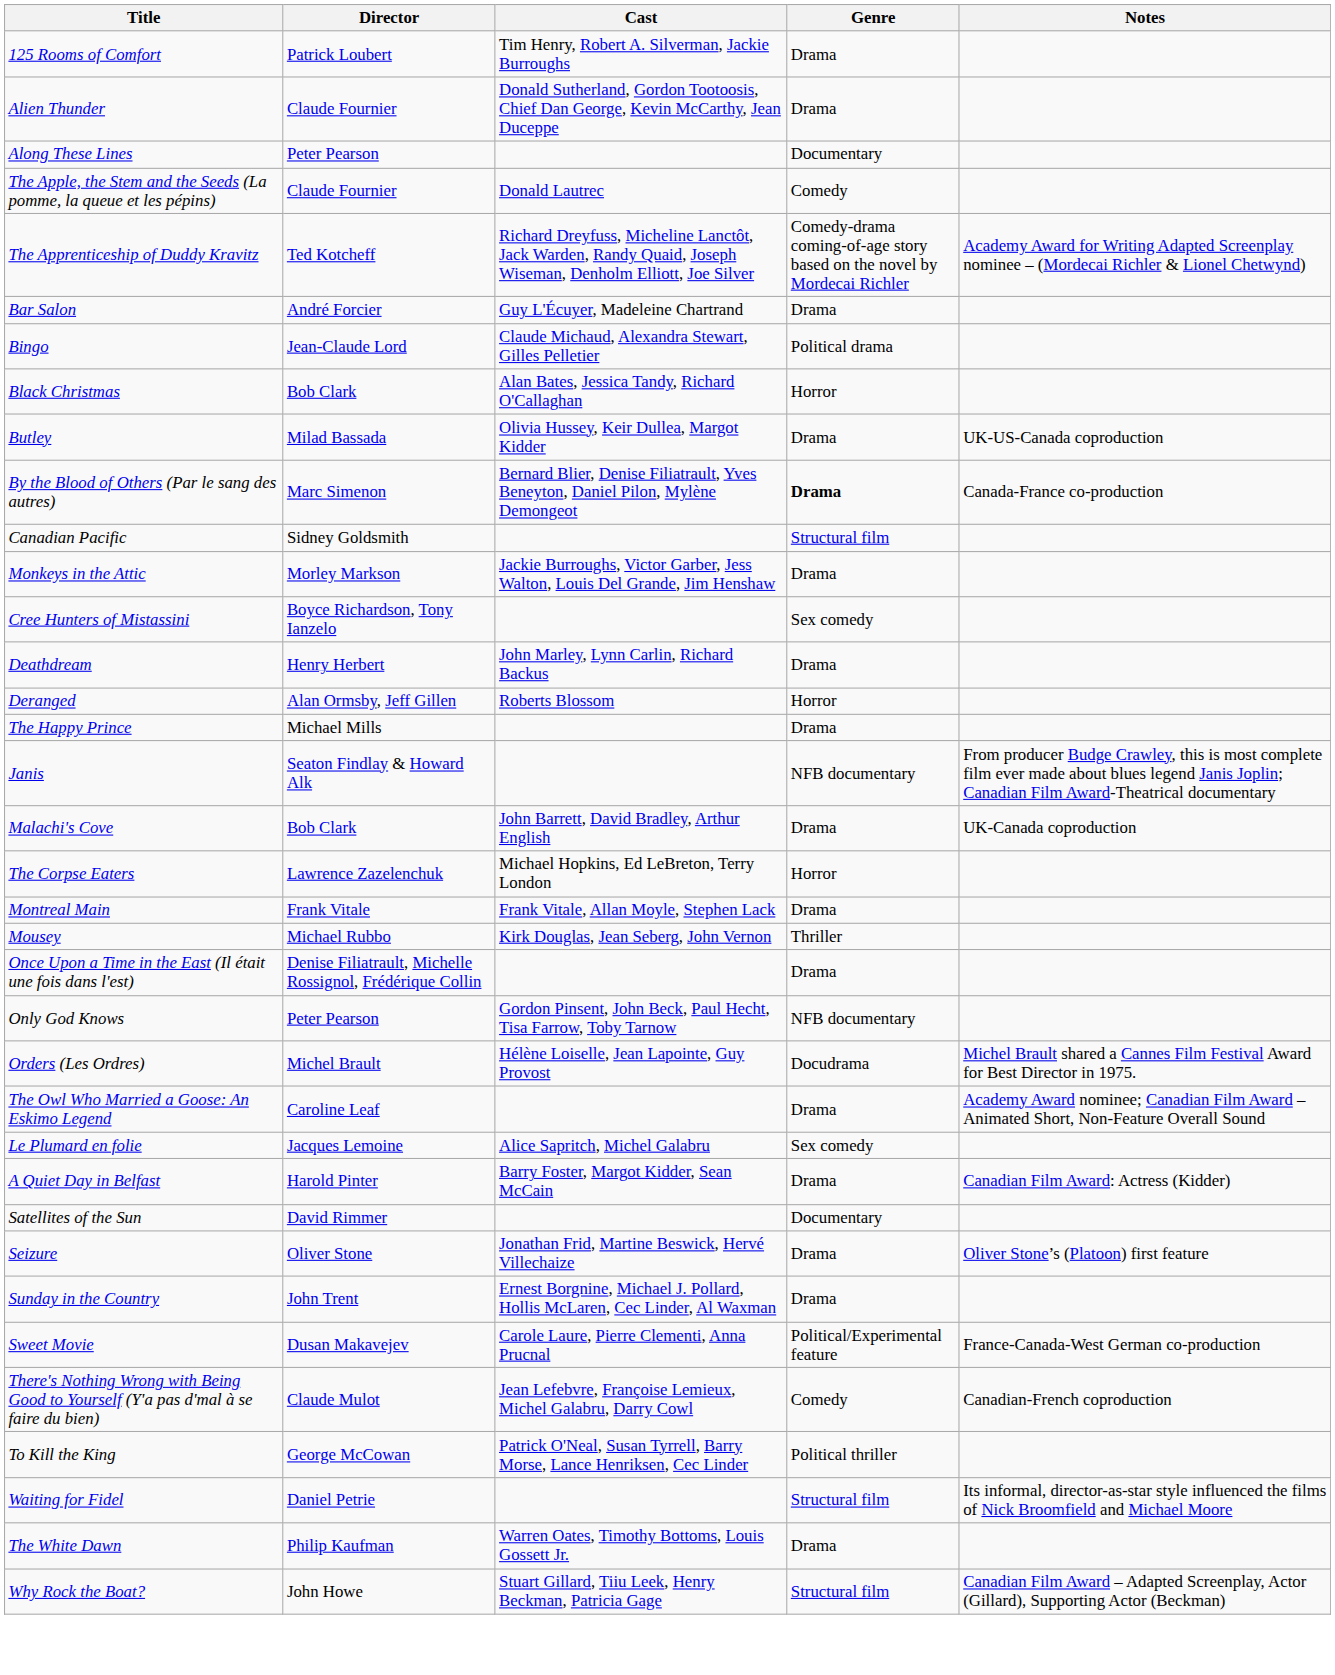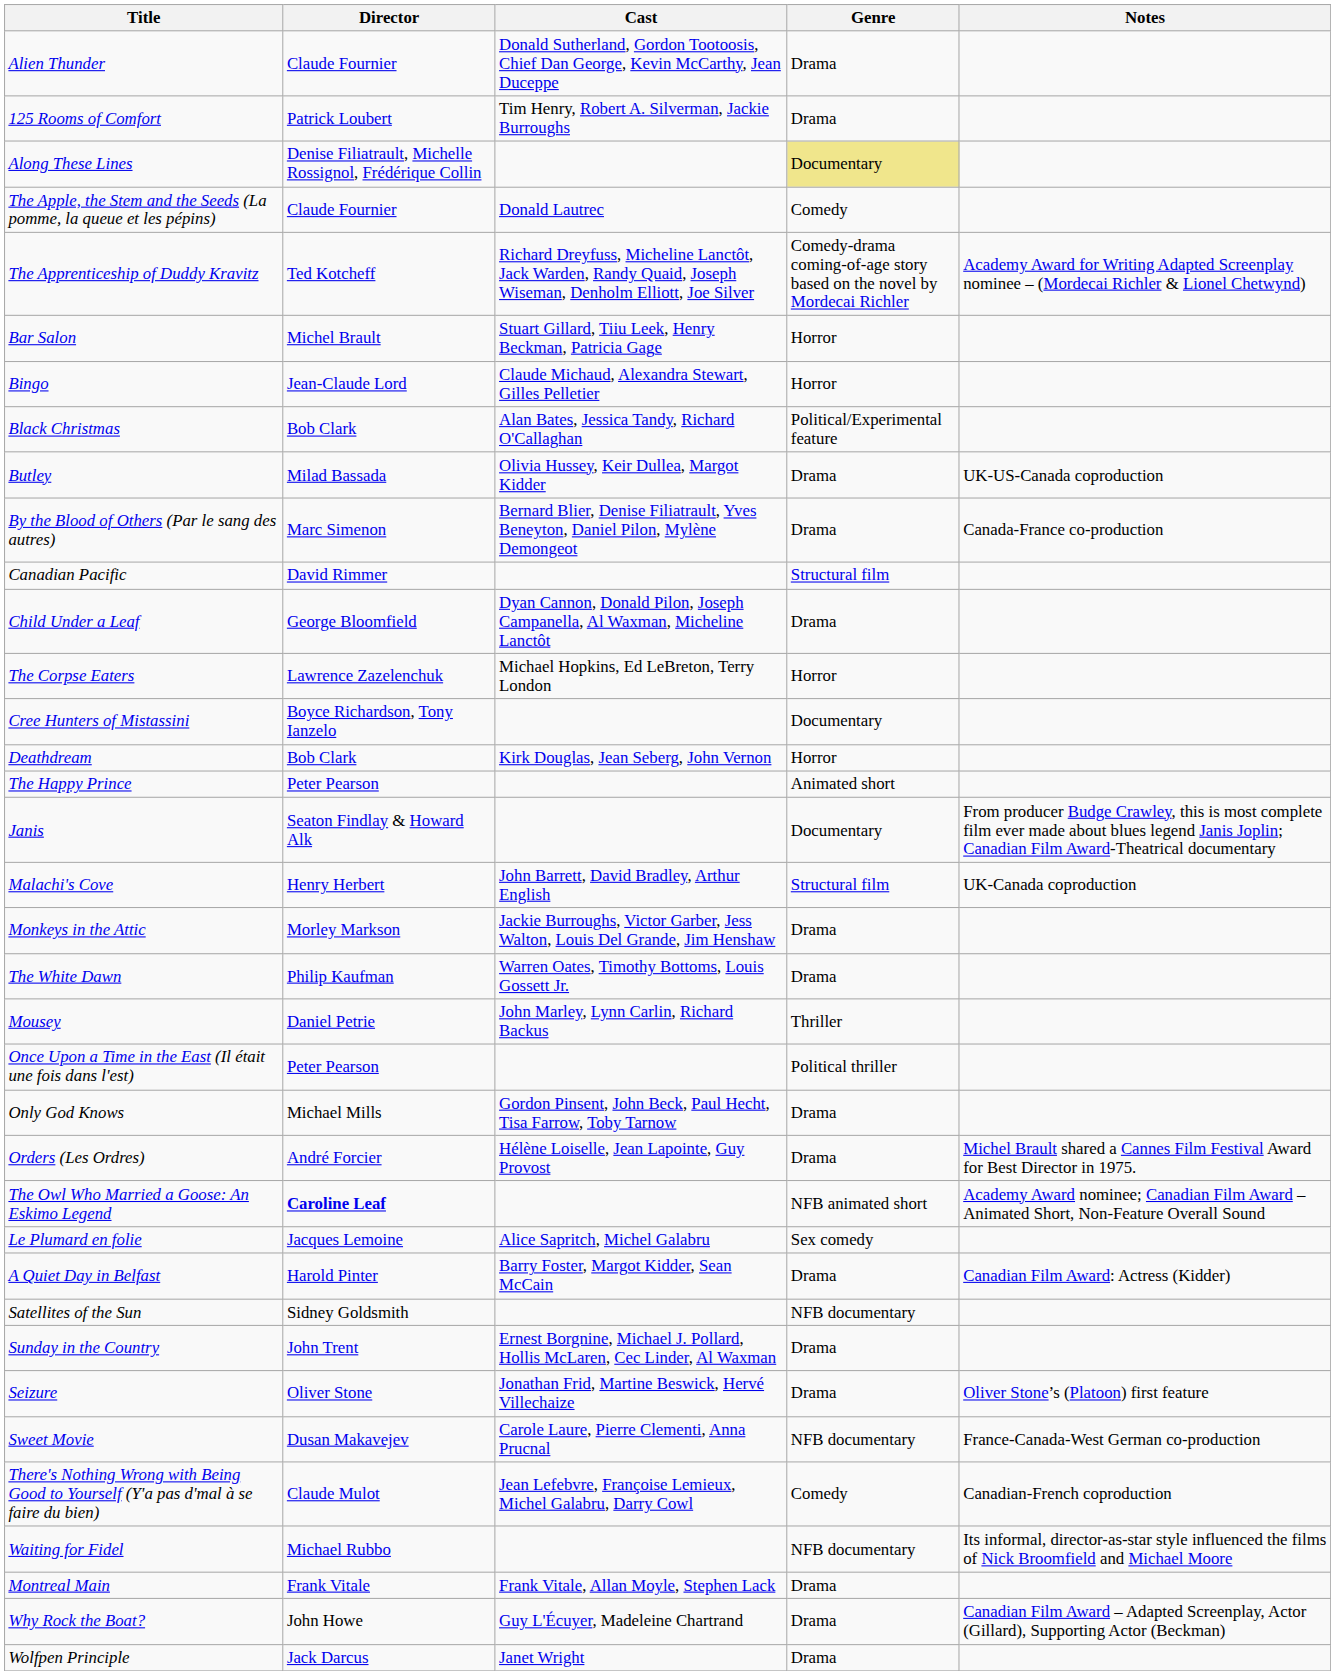rows swapped: 125 Rooms of Comfort <-> Alien Thunder
Along These Lines | Director: Peter Pearson -> Denise Filiatrault, Michelle Rossignol, Frédérique Collin
Along These Lines | Genre: no background -> khaki background
Bar Salon | Director: André Forcier -> Michel Brault
Bar Salon | Cast: Guy L'Écuyer, Madeleine Chartrand -> Stuart Gillard, Tiiu Leek, Henry Beckman, Patricia Gage
Bar Salon | Genre: Drama -> Horror
Bingo | Genre: Political drama -> Horror
Black Christmas | Genre: Horror -> Political/Experimental feature
By the Blood of Others (Par le sang des autres) | Genre: bold -> normal
Canadian Pacific | Director: Sidney Goldsmith -> David Rimmer
+ row: Child Under a Leaf | George Bloomfield | Dyan Cannon, Donald Pilon, Joseph Campanella, Al Waxman, Micheline Lanctôt | Drama
rows swapped: The Corpse Eaters <-> Monkeys in the Attic
Cree Hunters of Mistassini | Genre: Sex comedy -> Documentary
Deathdream | Director: Henry Herbert -> Bob Clark
Deathdream | Cast: John Marley, Lynn Carlin, Richard Backus -> Kirk Douglas, Jean Seberg, John Vernon
Deathdream | Genre: Drama -> Horror
- row: Deranged | Alan Ormsby, Jeff Gillen | Roberts Blossom | Horror
The Happy Prince | Director: Michael Mills -> Peter Pearson
The Happy Prince | Genre: Drama -> Animated short
Janis | Genre: NFB documentary -> Documentary
Malachi's Cove | Director: Bob Clark -> Henry Herbert
Malachi's Cove | Genre: Drama -> Structural film
rows swapped: Montreal Main <-> The White Dawn
Mousey | Director: Michael Rubbo -> Daniel Petrie
Mousey | Cast: Kirk Douglas, Jean Seberg, John Vernon -> John Marley, Lynn Carlin, Richard Backus
Once Upon a Time in the East (Il était une fois dans l'est) | Director: Denise Filiatrault, Michelle Rossignol, Frédérique Collin -> Peter Pearson
Once Upon a Time in the East (Il était une fois dans l'est) | Genre: Drama -> Political thriller
Only God Knows | Director: Peter Pearson -> Michael Mills
Only God Knows | Genre: NFB documentary -> Drama
Orders (Les Ordres) | Director: Michel Brault -> André Forcier
Orders (Les Ordres) | Genre: Docudrama -> Drama
The Owl Who Married a Goose: An Eskimo Legend | Director: normal -> bold
The Owl Who Married a Goose: An Eskimo Legend | Genre: Drama -> NFB animated short
Satellites of the Sun | Director: David Rimmer -> Sidney Goldsmith
Satellites of the Sun | Genre: Documentary -> NFB documentary
rows swapped: Seizure <-> Sunday in the Country
Sweet Movie | Genre: Political/Experimental feature -> NFB documentary
- row: To Kill the King | George McCowan | Patrick O'Neal, Susan Tyrrell, Barry Morse, Lance Henriksen, Cec Linder | Political thriller
Waiting for Fidel | Director: Daniel Petrie -> Michael Rubbo
Waiting for Fidel | Genre: Structural film -> NFB documentary
Why Rock the Boat? | Cast: Stuart Gillard, Tiiu Leek, Henry Beckman, Patricia Gage -> Guy L'Écuyer, Madeleine Chartrand
Why Rock the Boat? | Genre: Structural film -> Drama
+ row: Wolfpen Principle | Jack Darcus | Janet Wright | Drama
